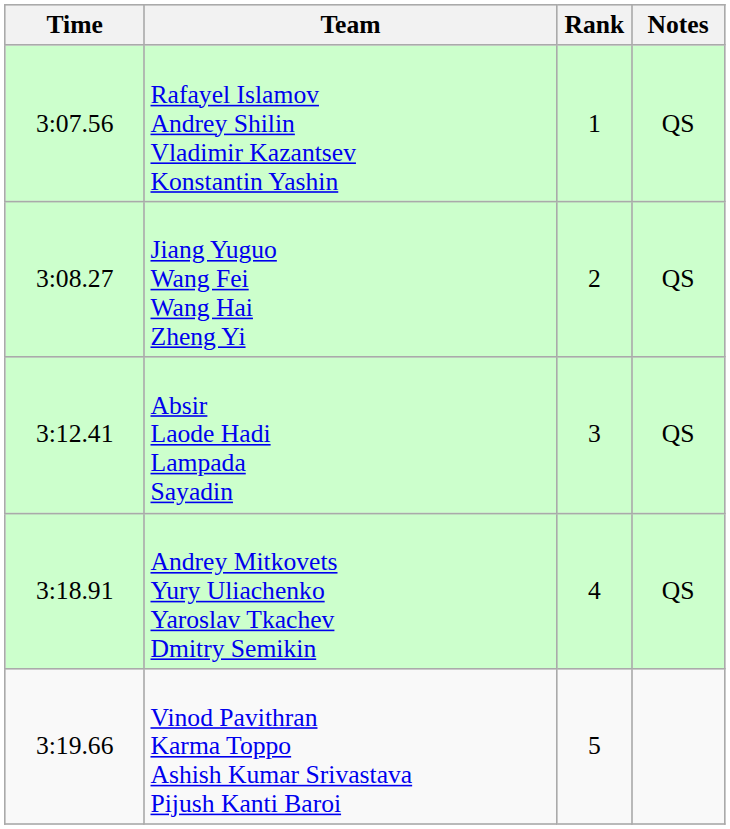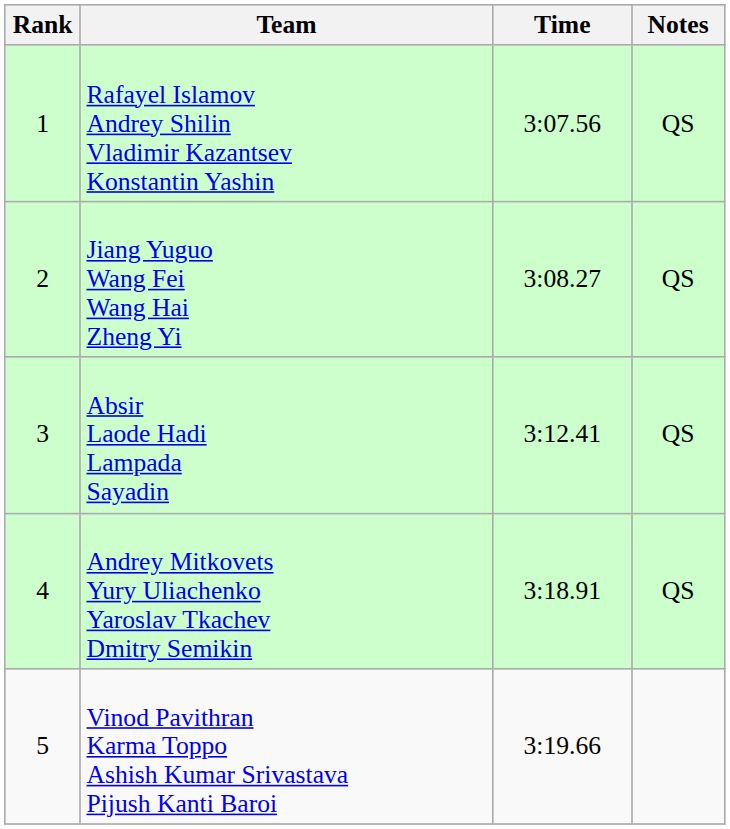columns swapped: Rank <-> Time
